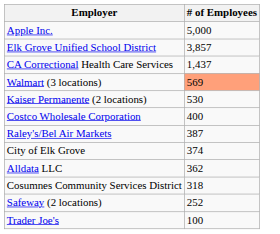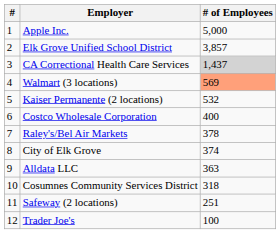+ column: # | 1 | 2 | 3 | 4 | 5 | 6 | 7 | 8 | 9 | 10 | 11 | 12
CA Correctional Health Care Services | # of Employees: no background -> lightgrey background
Kaiser Permanente (2 locations) | # of Employees: 530 -> 532
Raley's/Bel Air Markets | # of Employees: 387 -> 378
Alldata LLC | # of Employees: 362 -> 363
Safeway (2 locations) | # of Employees: 252 -> 251
